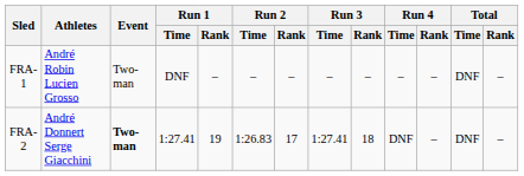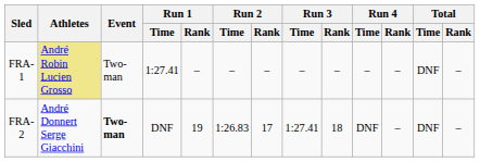FRA-1 | Athletes: no background -> khaki background
FRA-1 | Run 1 / Time: DNF -> 1:27.41
FRA-2 | Run 1 / Time: 1:27.41 -> DNF
